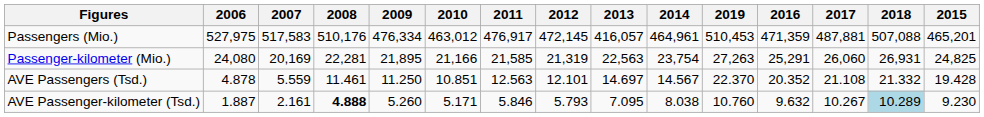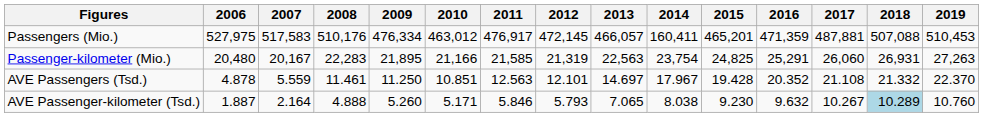columns swapped: 2015 <-> 2019
Passengers (Mio.) | 2013: 416,057 -> 466,057
Passengers (Mio.) | 2014: 464,961 -> 160,411
Passenger-kilometer (Mio.) | 2006: 24,080 -> 20,480
Passenger-kilometer (Mio.) | 2007: 20,169 -> 20,167
Passenger-kilometer (Mio.) | 2008: 22,281 -> 22,283
AVE Passengers (Tsd.) | 2014: 14.567 -> 17.967
AVE Passenger-kilometer (Tsd.) | 2007: 2.161 -> 2.164
AVE Passenger-kilometer (Tsd.) | 2008: bold -> normal
AVE Passenger-kilometer (Tsd.) | 2013: 7.095 -> 7.065
